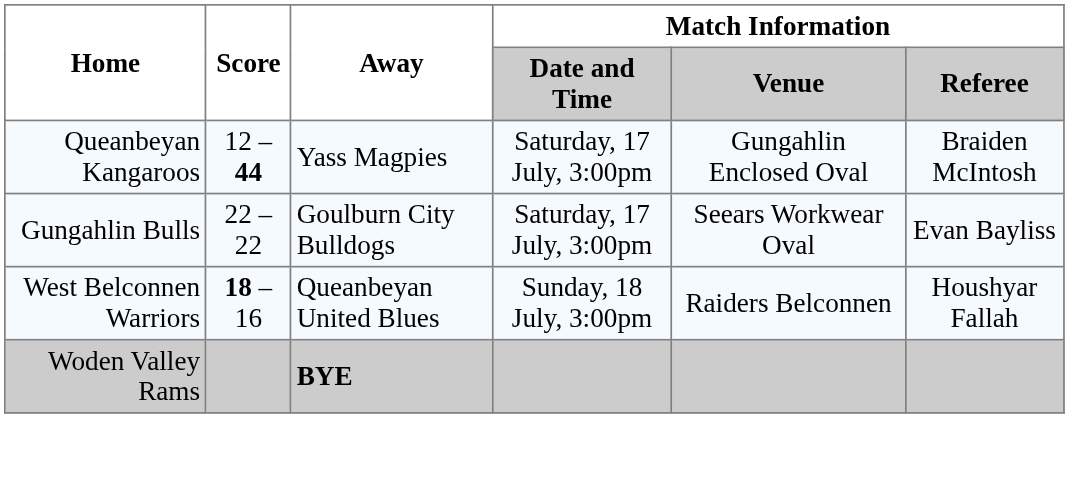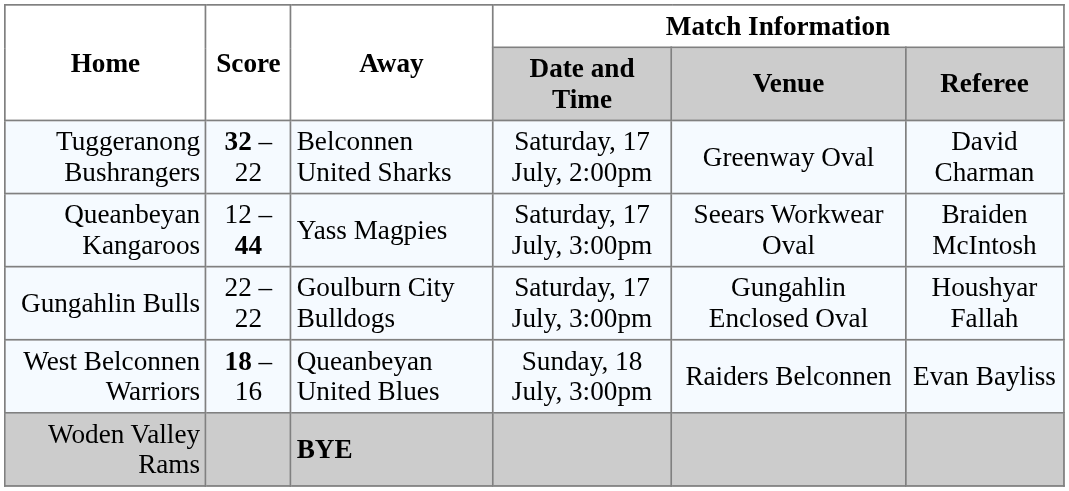+ row: Tuggeranong Bushrangers | 32 – 22 | Belconnen United Sharks | Saturday, 17 July, 2:00pm | Greenway Oval | David Charman
Queanbeyan Kangaroos | Match Information / Venue: Gungahlin Enclosed Oval -> Seears Workwear Oval
Gungahlin Bulls | Match Information / Venue: Seears Workwear Oval -> Gungahlin Enclosed Oval
Gungahlin Bulls | Match Information / Referee: Evan Bayliss -> Houshyar Fallah
West Belconnen Warriors | Match Information / Referee: Houshyar Fallah -> Evan Bayliss
